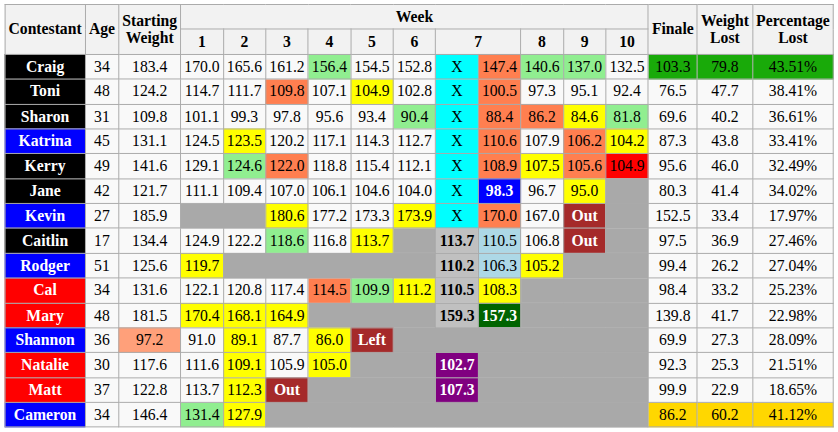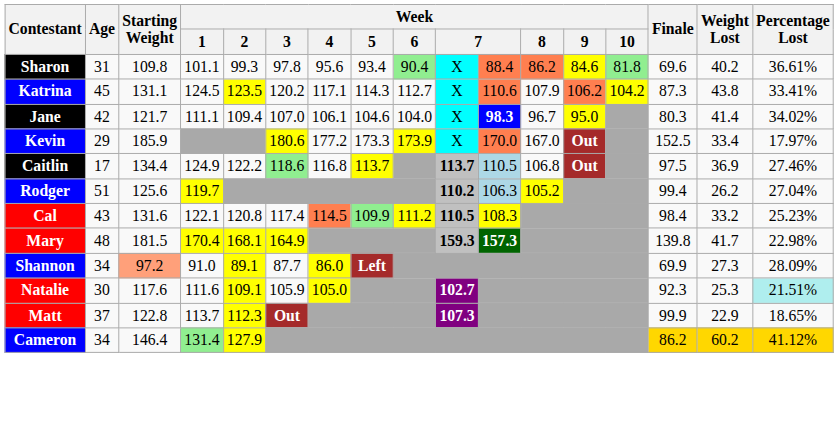- row: Craig | 34 | 183.4 | 170.0 | 165.6 | 161.2 | 156.4 | 154.5 | 152.8 | X | 147.4 | 140.6 | 137.0 | 132.5 | 103.3 | 79.8 | 43.51%
- row: Toni | 48 | 124.2 | 114.7 | 111.7 | 109.8 | 107.1 | 104.9 | 102.8 | X | 100.5 | 97.3 | 95.1 | 92.4 | 76.5 | 47.7 | 38.41%
- row: Kerry | 49 | 141.6 | 129.1 | 124.6 | 122.0 | 118.8 | 115.4 | 112.1 | X | 108.9 | 107.5 | 105.6 | 104.9 | 95.6 | 46.0 | 32.49%
Kevin | Age: 27 -> 29
Cal | Age: 34 -> 43
Shannon | Age: 36 -> 34
Natalie | Percentage Lost: no background -> paleturquoise background
